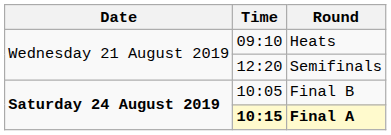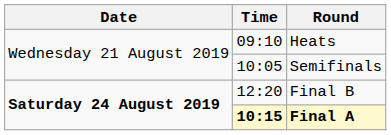Semifinals | Time: 12:20 -> 10:05
Final B | Time: 10:05 -> 12:20
